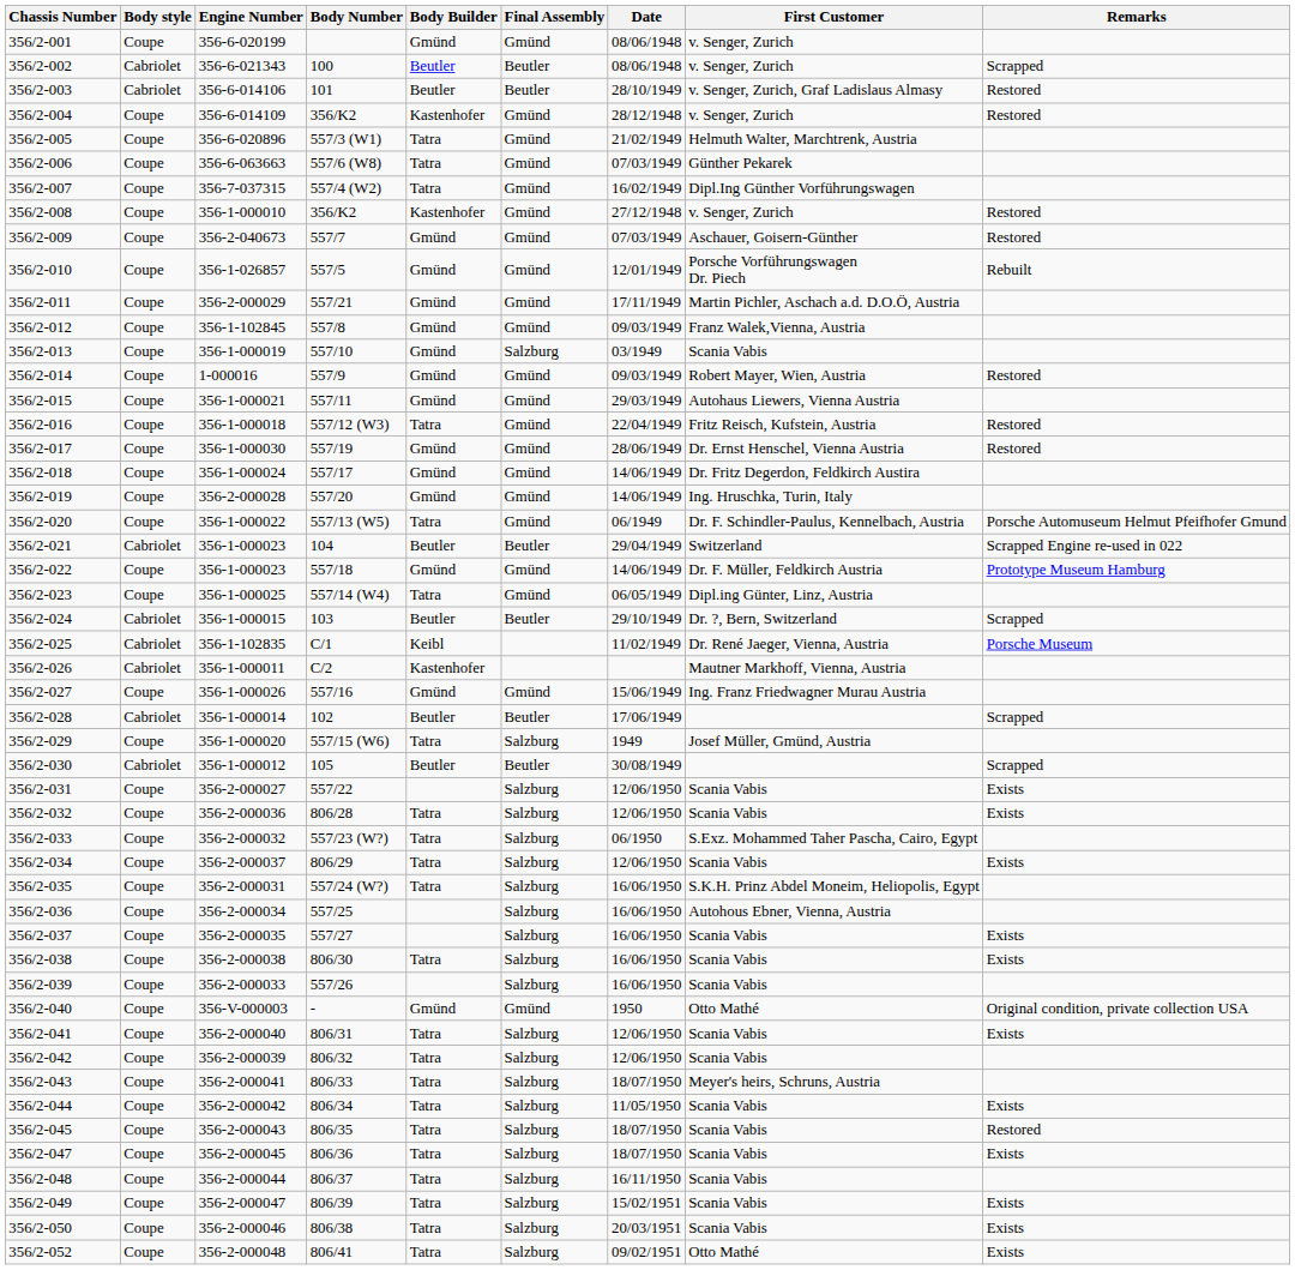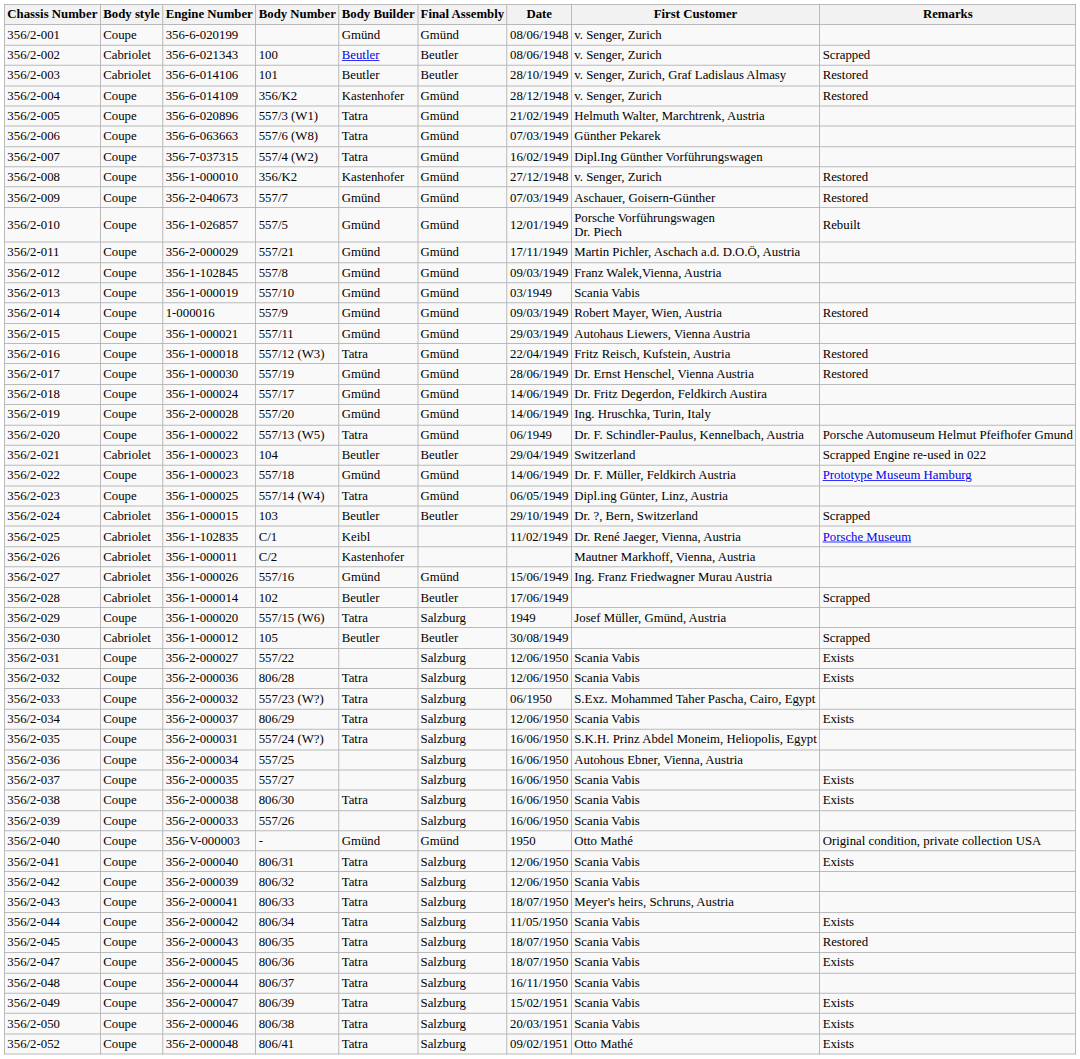356/2-013 | Final Assembly: Salzburg -> Gmünd
356/2-027 | Body style: Coupe -> Cabriolet
